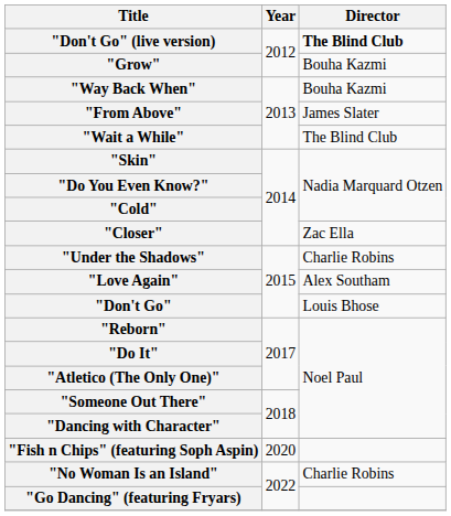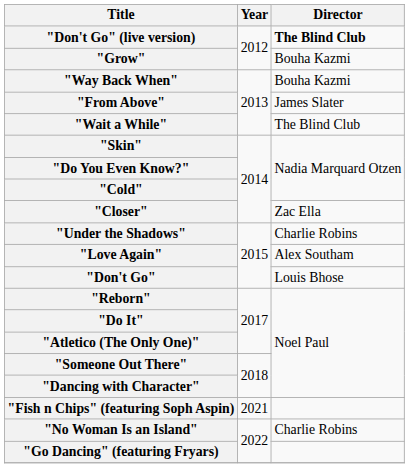"Fish n Chips" (featuring Soph Aspin) | Year: 2020 -> 2021
